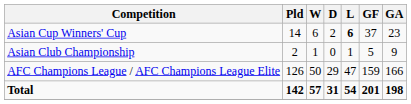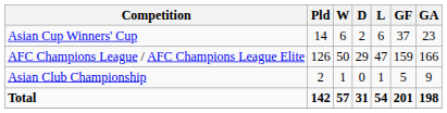Asian Cup Winners' Cup | L: bold -> normal
rows swapped: Asian Club Championship <-> AFC Champions League / AFC Champions League Elite
